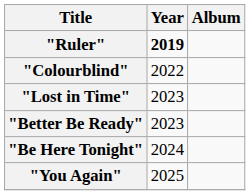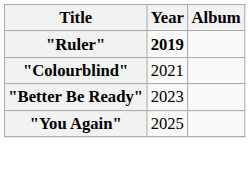"Colourblind" | Year: 2022 -> 2021
- row: "Lost in Time" | 2023
- row: "Be Here Tonight" | 2024
